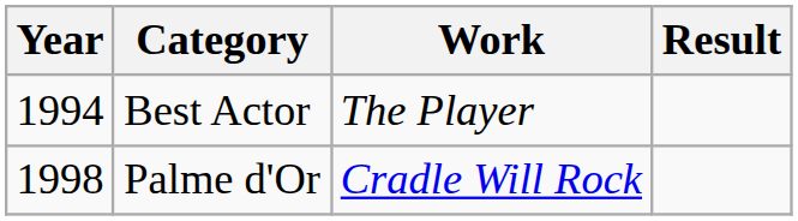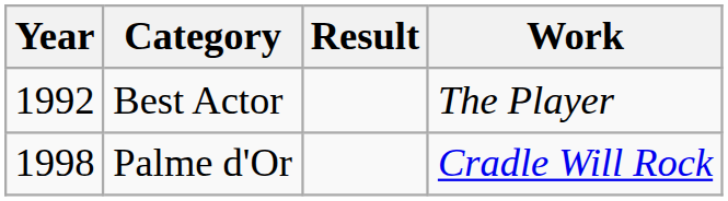columns swapped: Work <-> Result
Best Actor | Year: 1994 -> 1992
